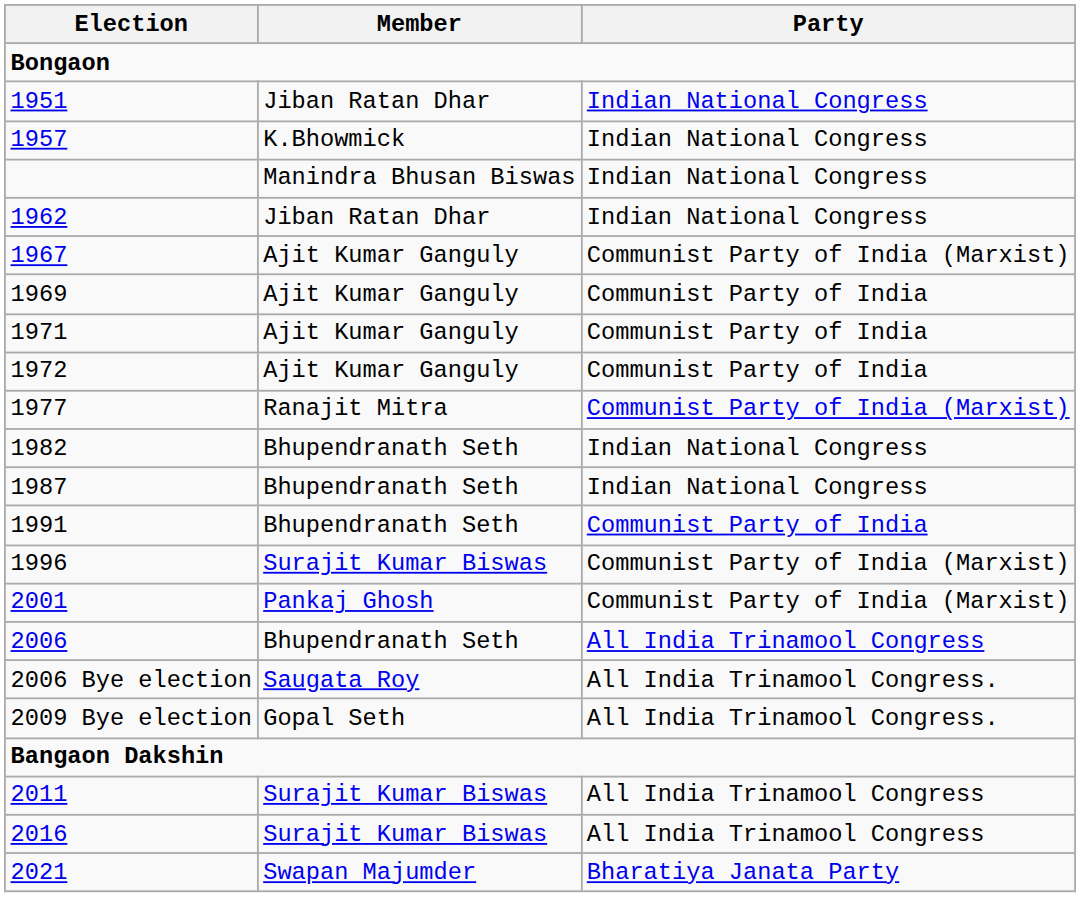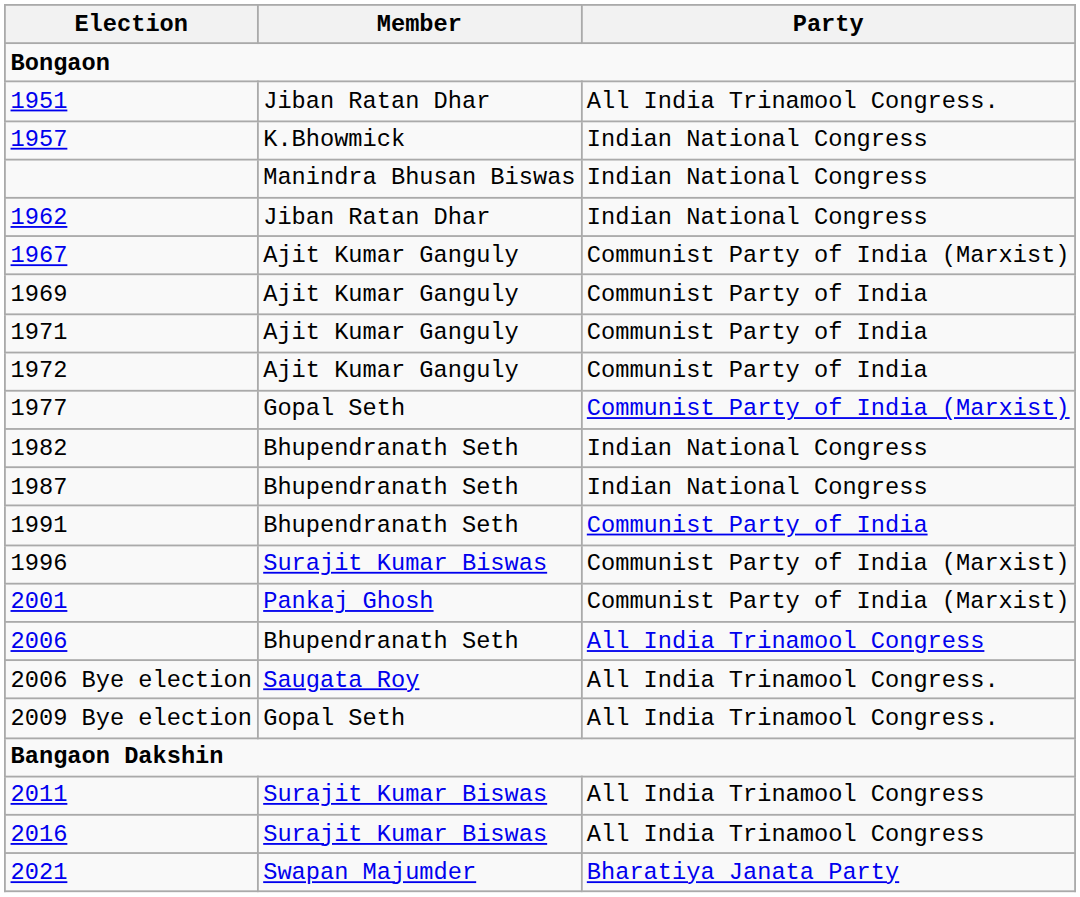1951 | Party: Indian National Congress -> All India Trinamool Congress.
1977 | Member: Ranajit Mitra -> Gopal Seth
